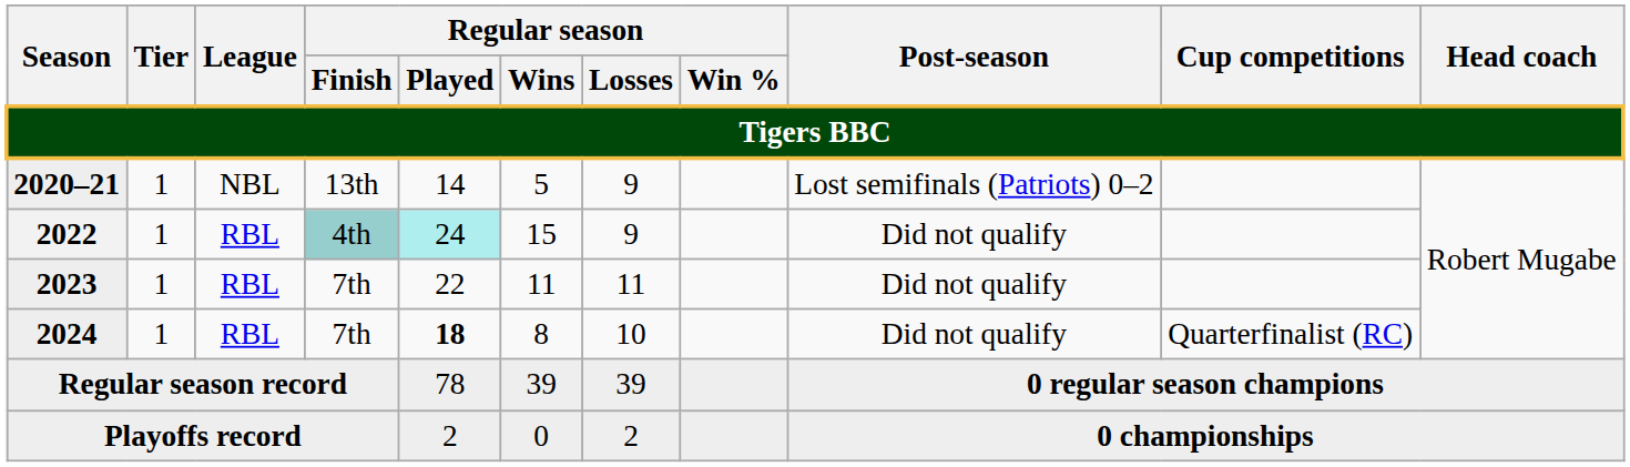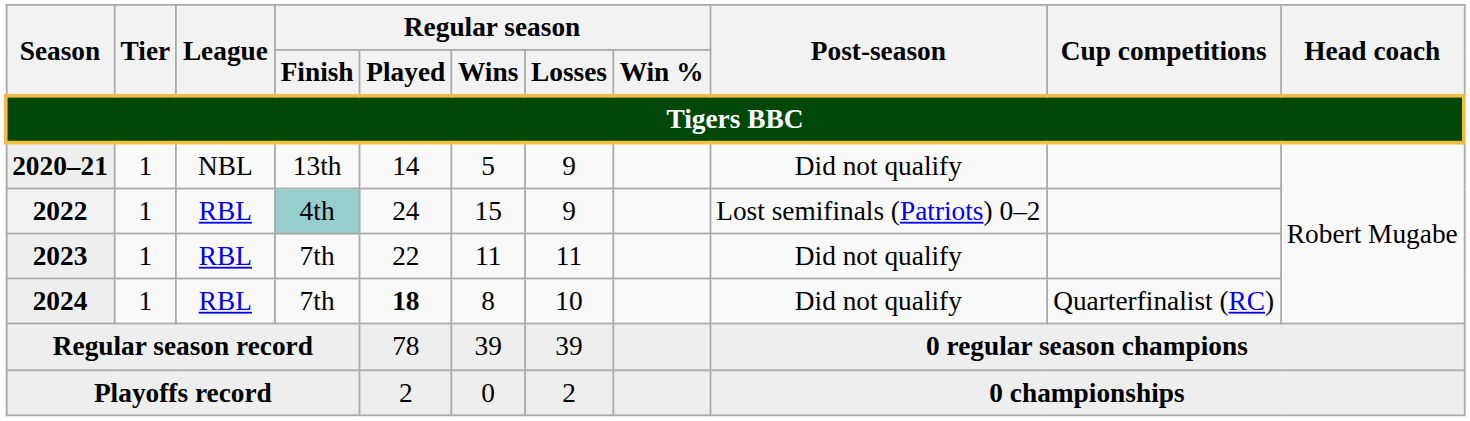2020–21 | Post-season: Lost semifinals (Patriots) 0–2 -> Did not qualify
2022 | Regular season / Played: paleturquoise background -> no background
2022 | Post-season: Did not qualify -> Lost semifinals (Patriots) 0–2
